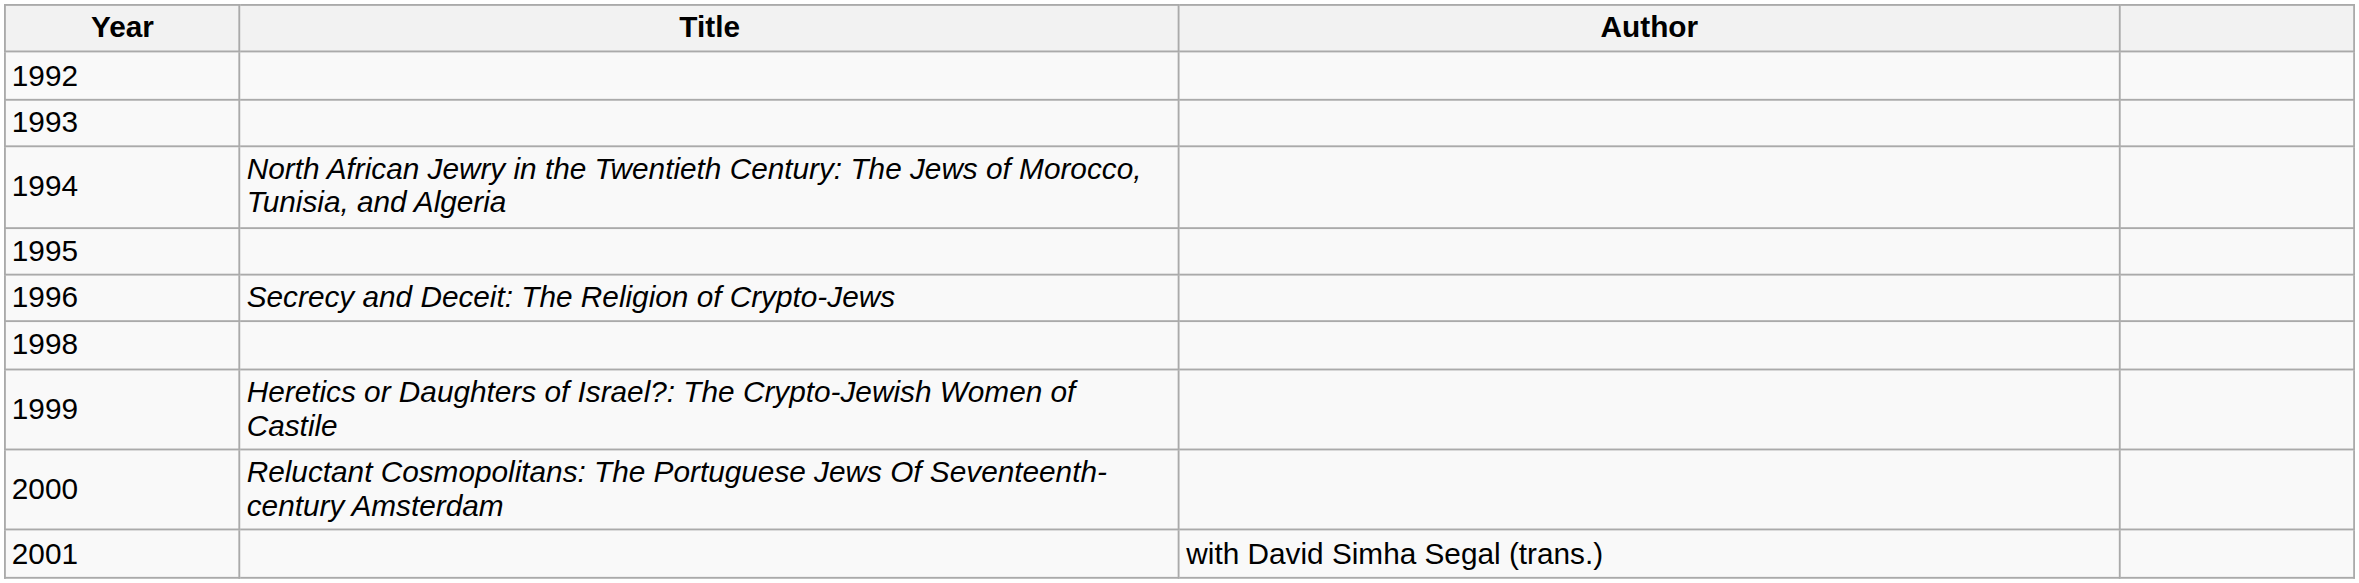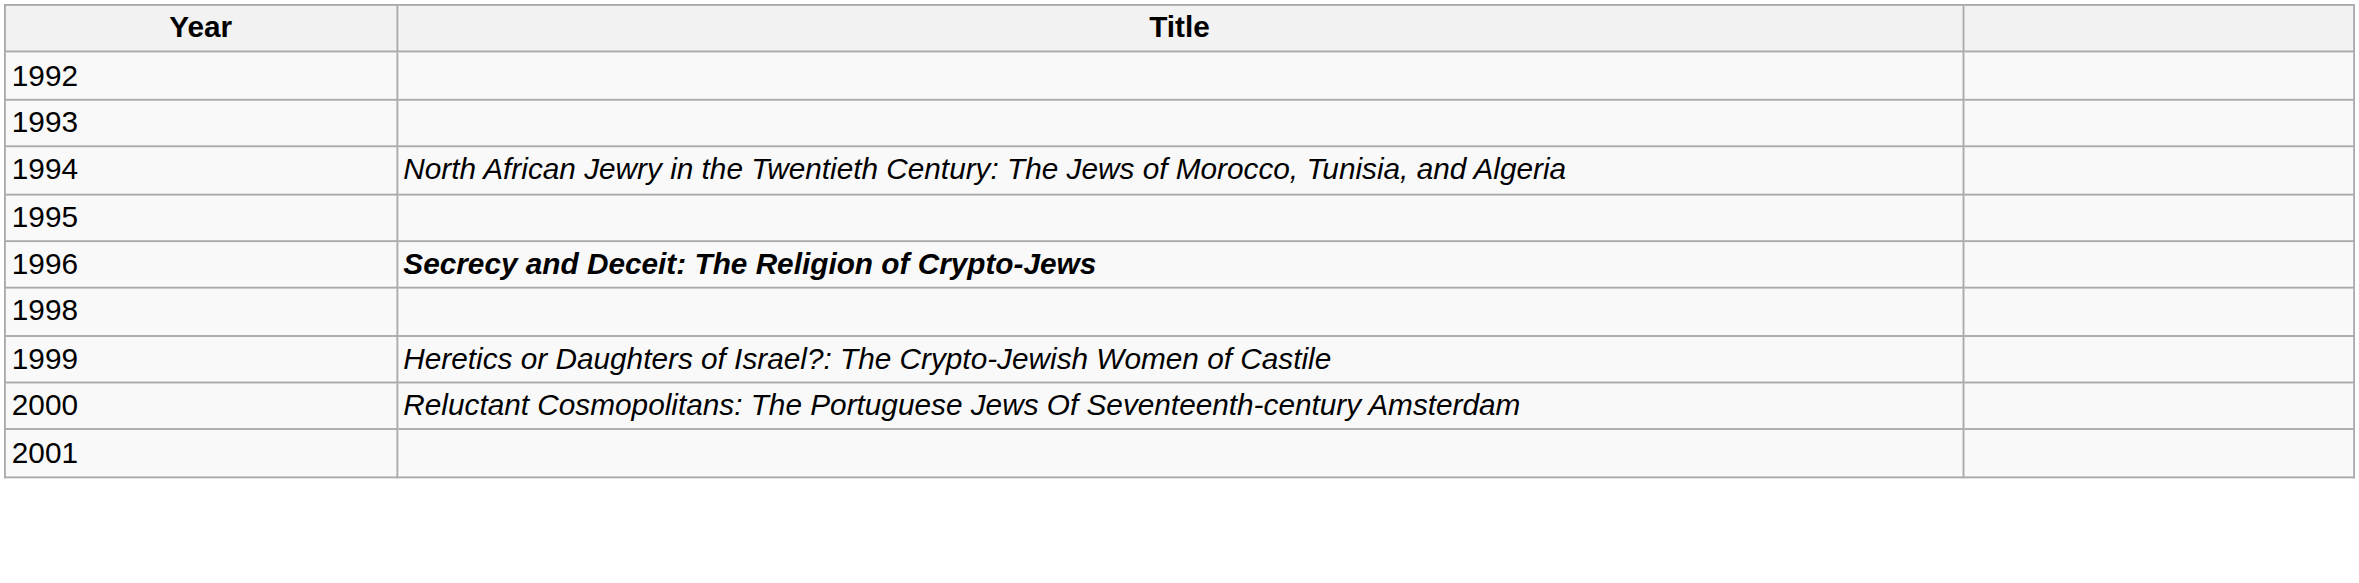- column: Author | with David Simha Segal (trans.)
1996 | Title: normal -> bold
